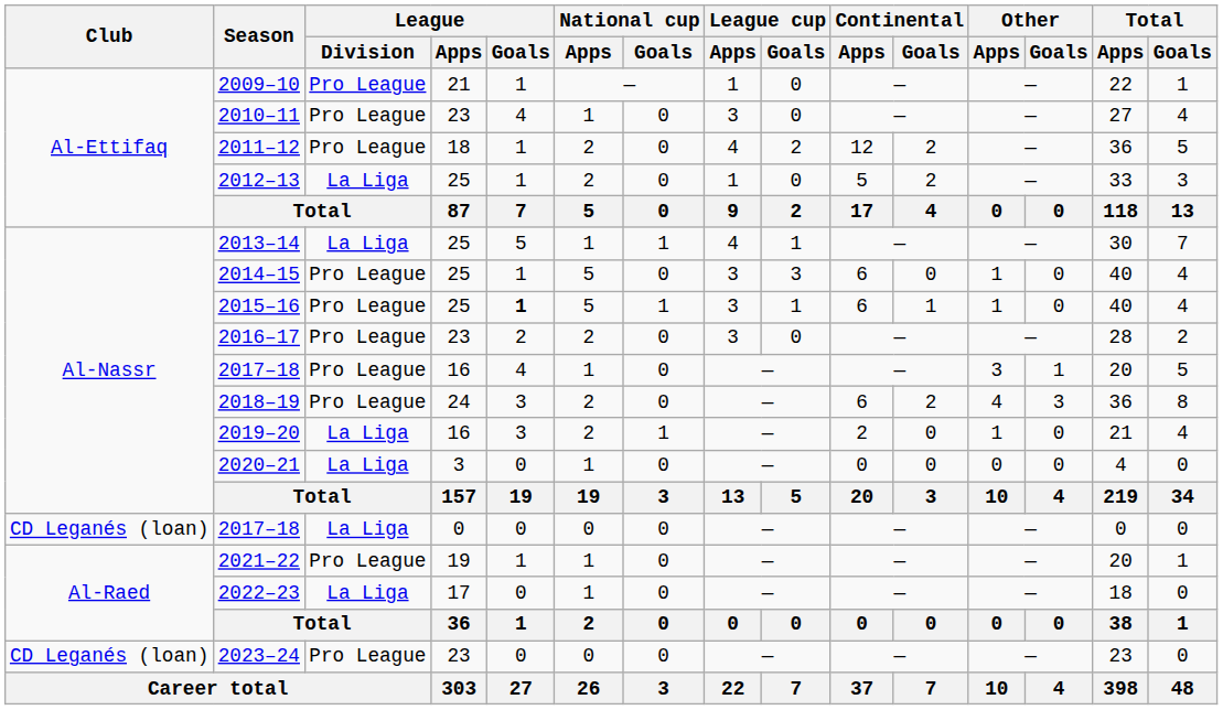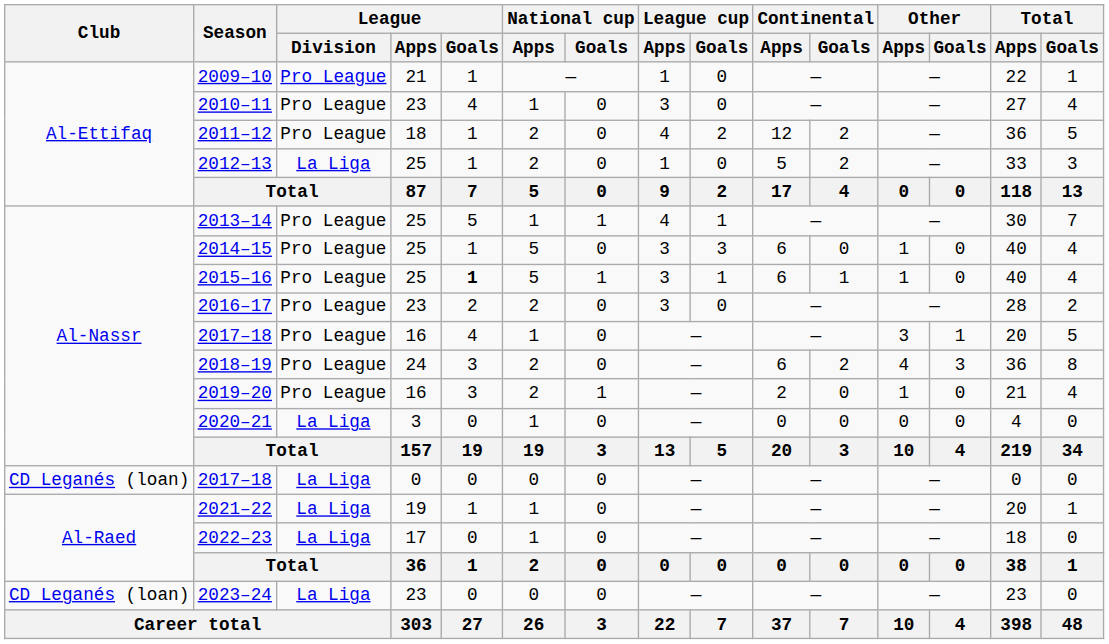2013–14 | League / Division: La Liga -> Pro League
2019–20 | League / Division: La Liga -> Pro League
2021–22 | League / Division: Pro League -> La Liga
2023–24 | League / Division: Pro League -> La Liga
